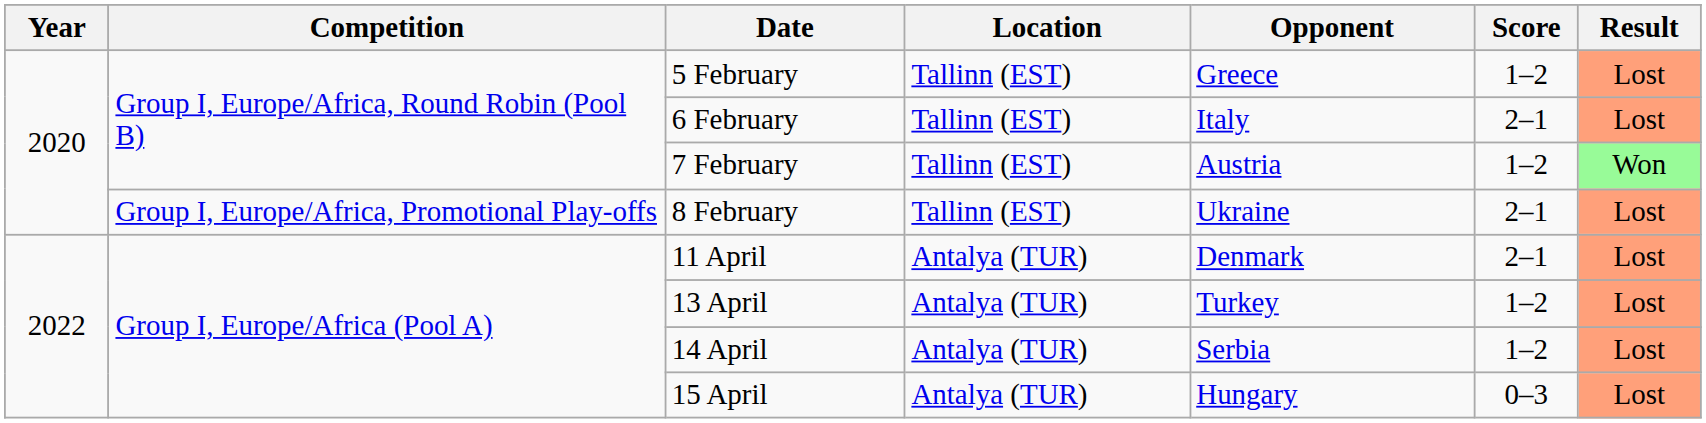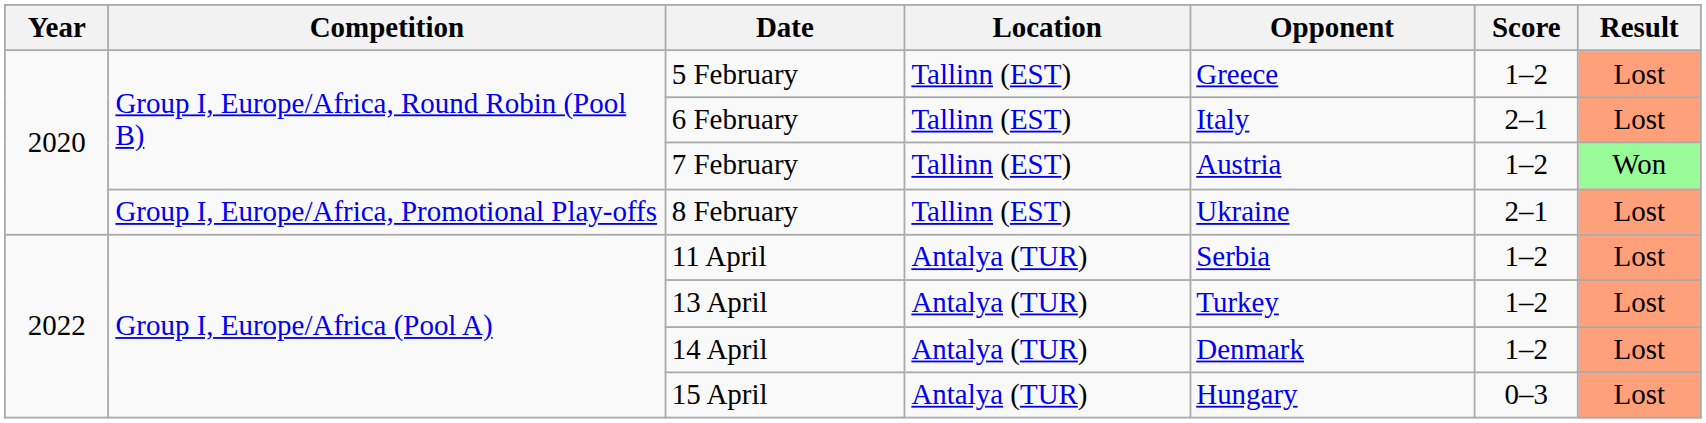11 April | Opponent: Denmark -> Serbia
11 April | Score: 2–1 -> 1–2
14 April | Opponent: Serbia -> Denmark
